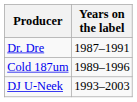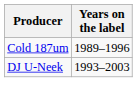- row: Dr. Dre | 1987–1991
